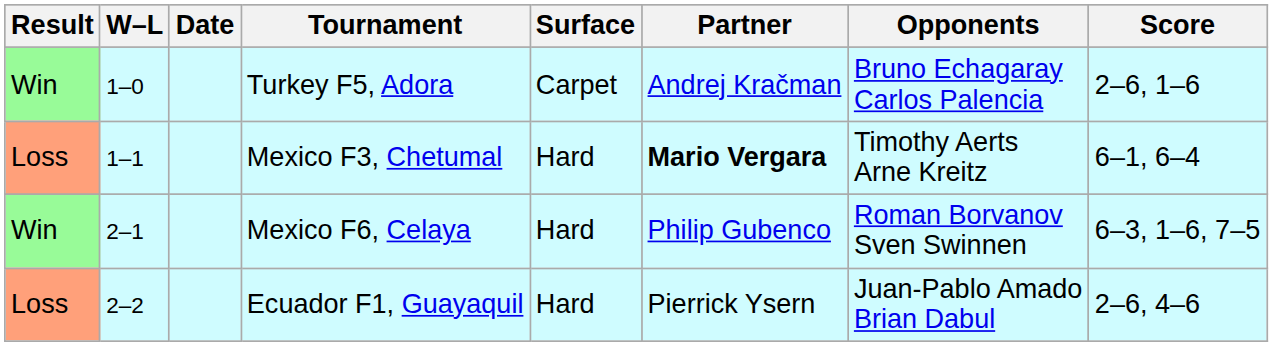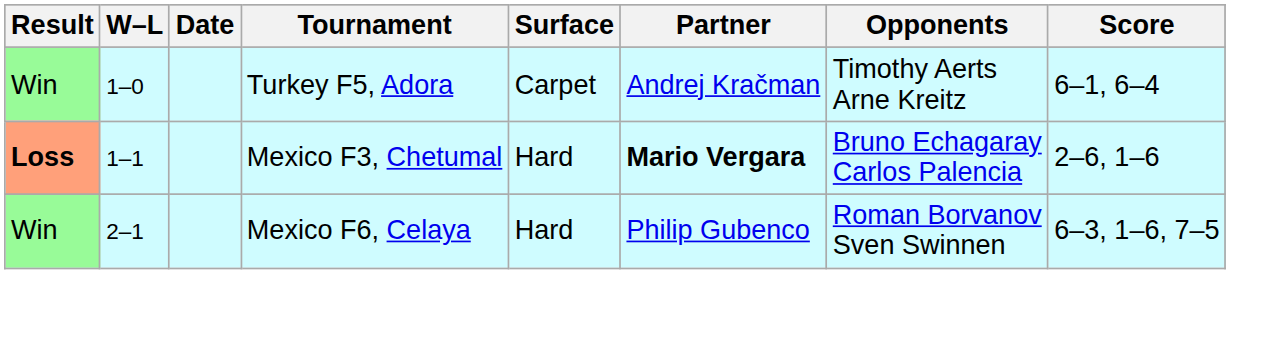Turkey F5, Adora | Opponents: Bruno Echagaray Carlos Palencia -> Timothy Aerts Arne Kreitz
Turkey F5, Adora | Score: 2–6, 1–6 -> 6–1, 6–4
Mexico F3, Chetumal | Result: normal -> bold
Mexico F3, Chetumal | Opponents: Timothy Aerts Arne Kreitz -> Bruno Echagaray Carlos Palencia
Mexico F3, Chetumal | Score: 6–1, 6–4 -> 2–6, 1–6
- row: Loss | 2–2 | Ecuador F1, Guayaquil | Hard | Pierrick Ysern | Juan-Pablo Amado Brian Dabul | 2–6, 4–6
